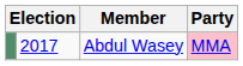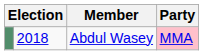Abdul Wasey | column 2: 2017 -> 2018
